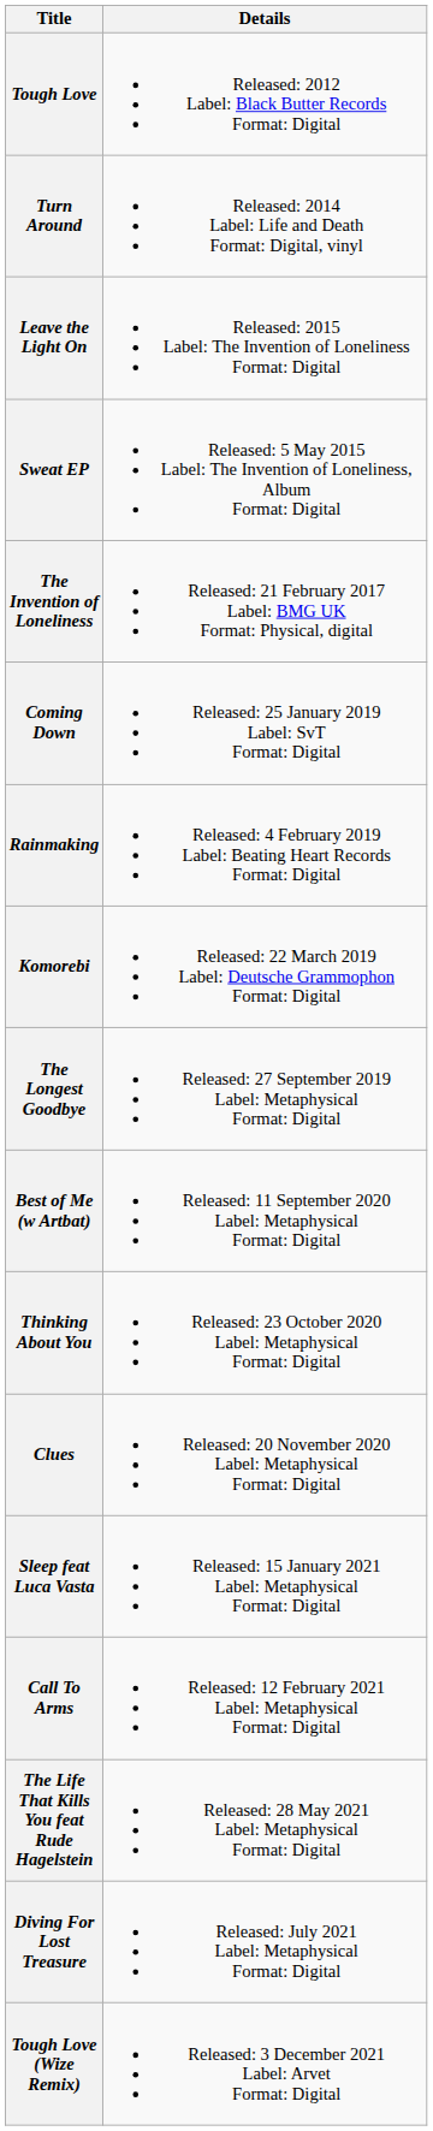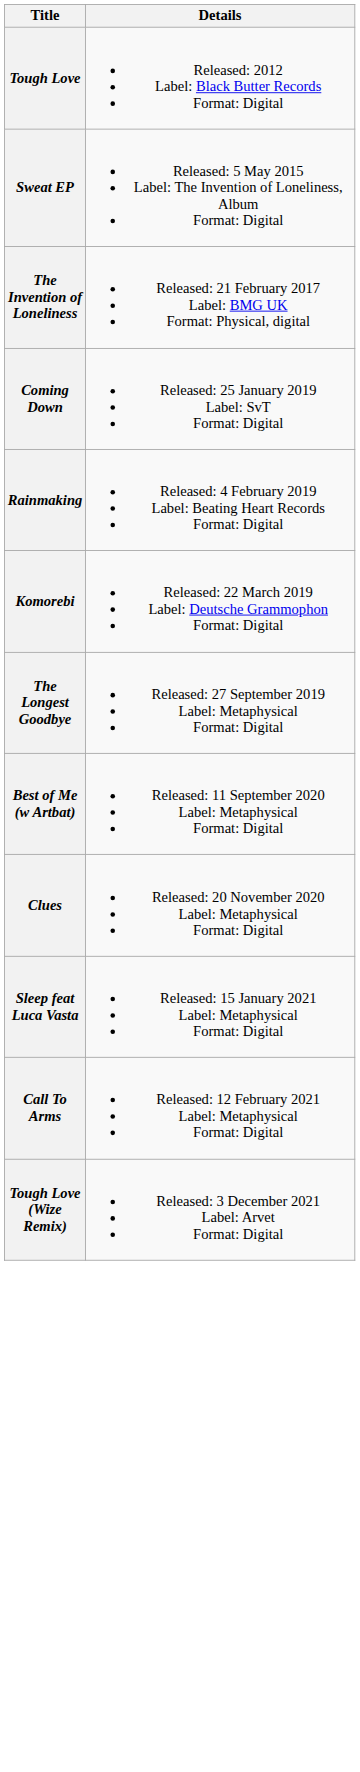- row: Turn Around | Released: 2014 Label: Life and Death Format: Digital, vinyl
- row: Leave the Light On | Released: 2015 Label: The Invention of Loneliness Format: Digital
- row: Thinking About You | Released: 23 October 2020 Label: Metaphysical Format: Digital
- row: The Life That Kills You feat Rude Hagelstein | Released: 28 May 2021 Label: Metaphysical Format: Digital
- row: Diving For Lost Treasure | Released: July 2021 Label: Metaphysical Format: Digital
